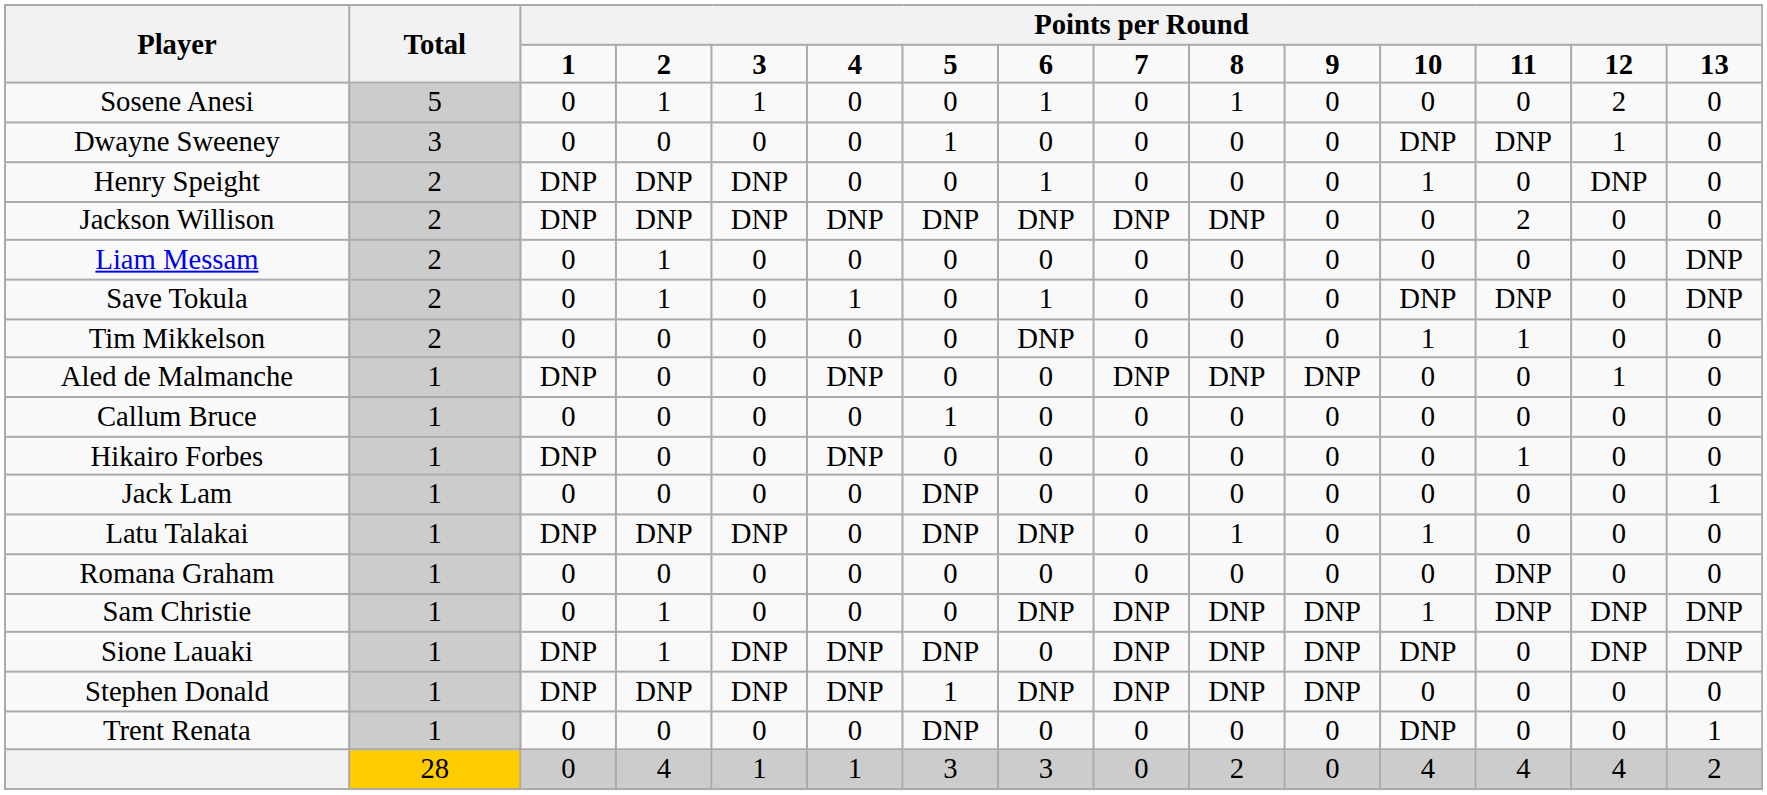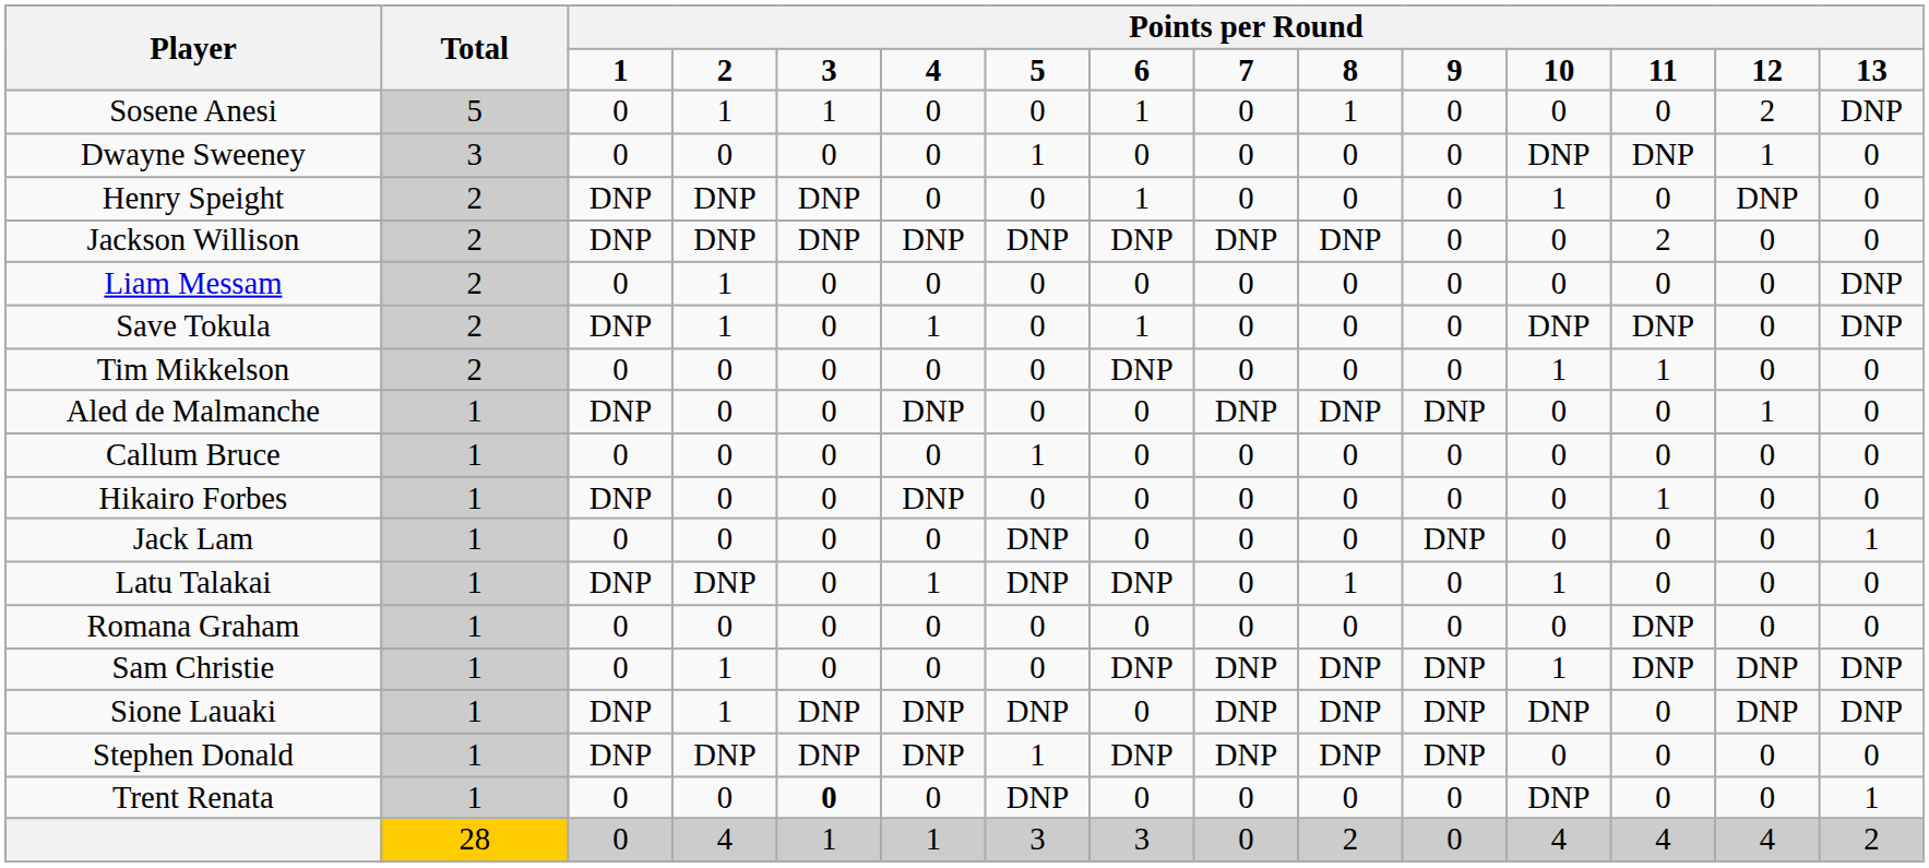Sosene Anesi | column 15: 0 -> DNP
Save Tokula | column 3: 0 -> DNP
Jack Lam | column 11: 0 -> DNP
Latu Talakai | column 5: DNP -> 0
Latu Talakai | column 6: 0 -> 1
Trent Renata | column 5: normal -> bold
